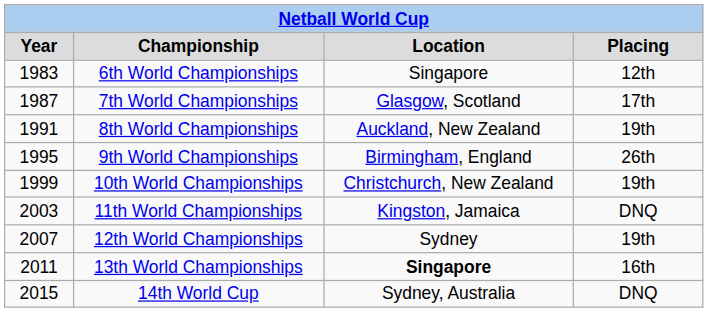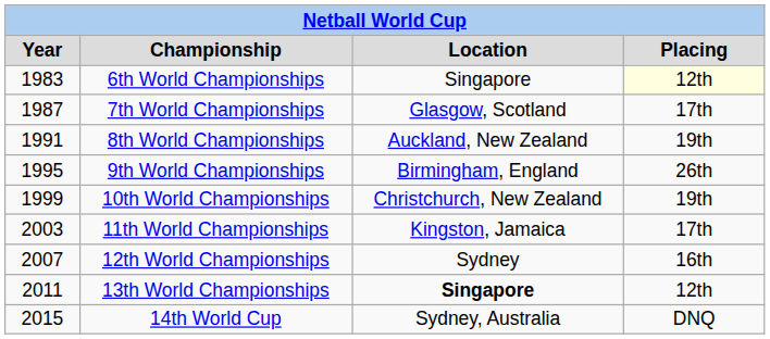6th World Championships | Placing: no background -> lightyellow background
11th World Championships | Placing: DNQ -> 17th
12th World Championships | Placing: 19th -> 16th
13th World Championships | Placing: 16th -> 12th
